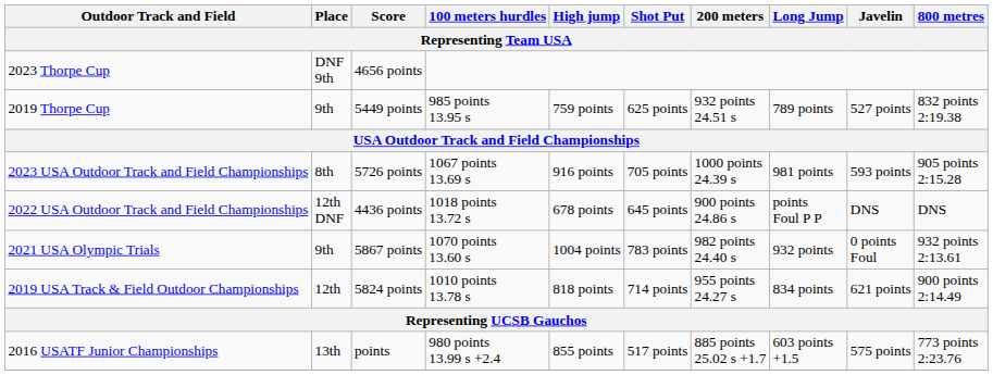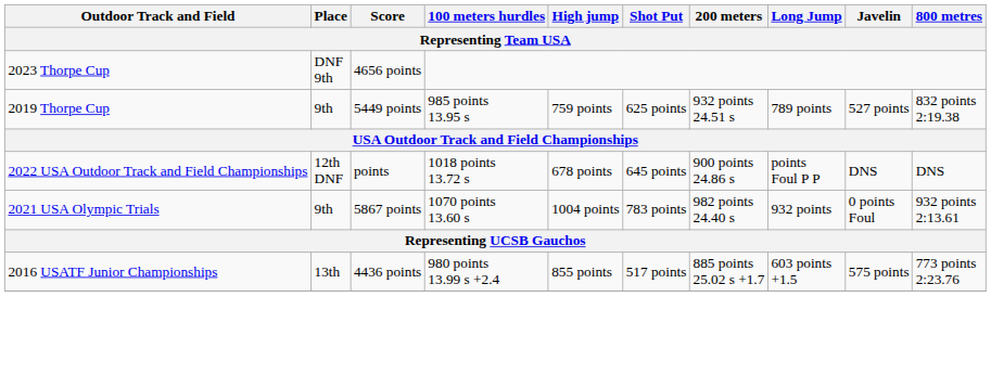- row: 2023 USA Outdoor Track and Field Championships | 8th | 5726 points | 1067 points 13.69 s | 916 points | 705 points | 1000 points 24.39 s | 981 points | 593 points | 905 points 2:15.28
2022 USA Outdoor Track and Field Championships | Score: 4436 points -> points
- row: 2019 USA Track & Field Outdoor Championships | 12th | 5824 points | 1010 points 13.78 s | 818 points | 714 points | 955 points 24.27 s | 834 points | 621 points | 900 points 2:14.49
2016 USATF Junior Championships | Score: points -> 4436 points
